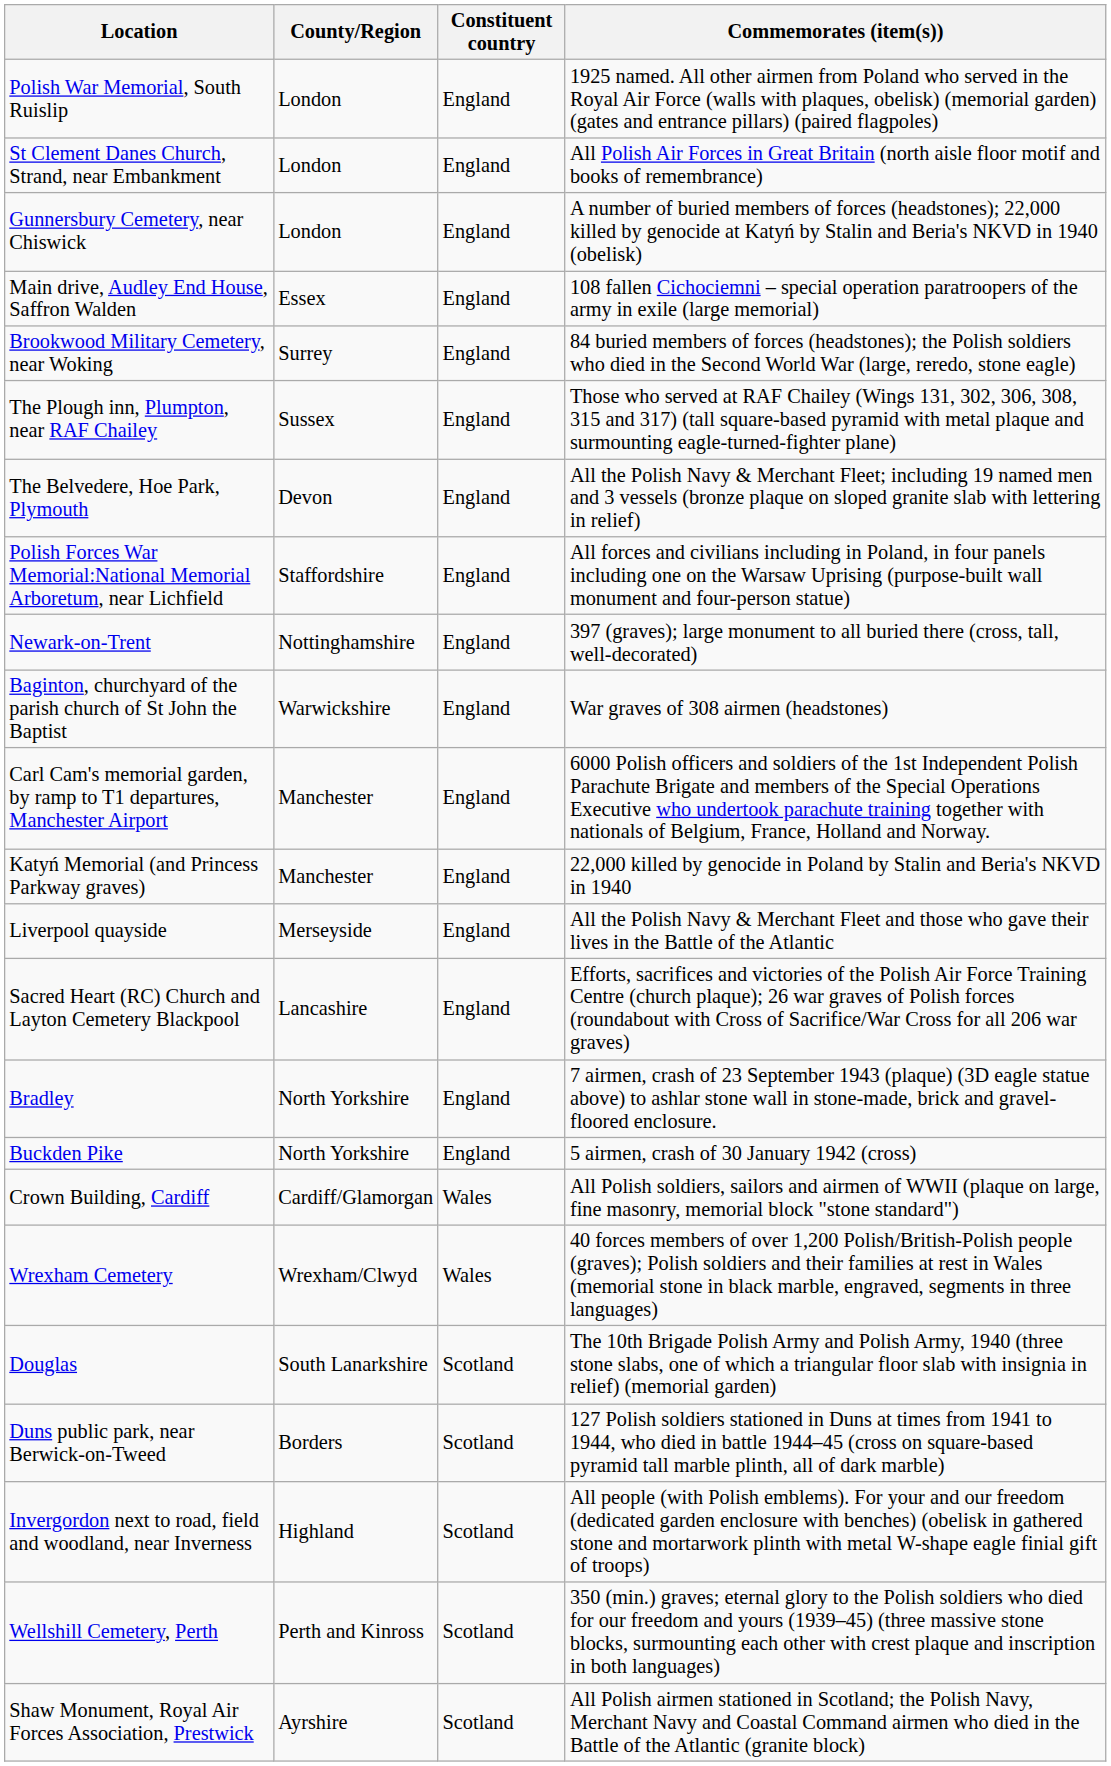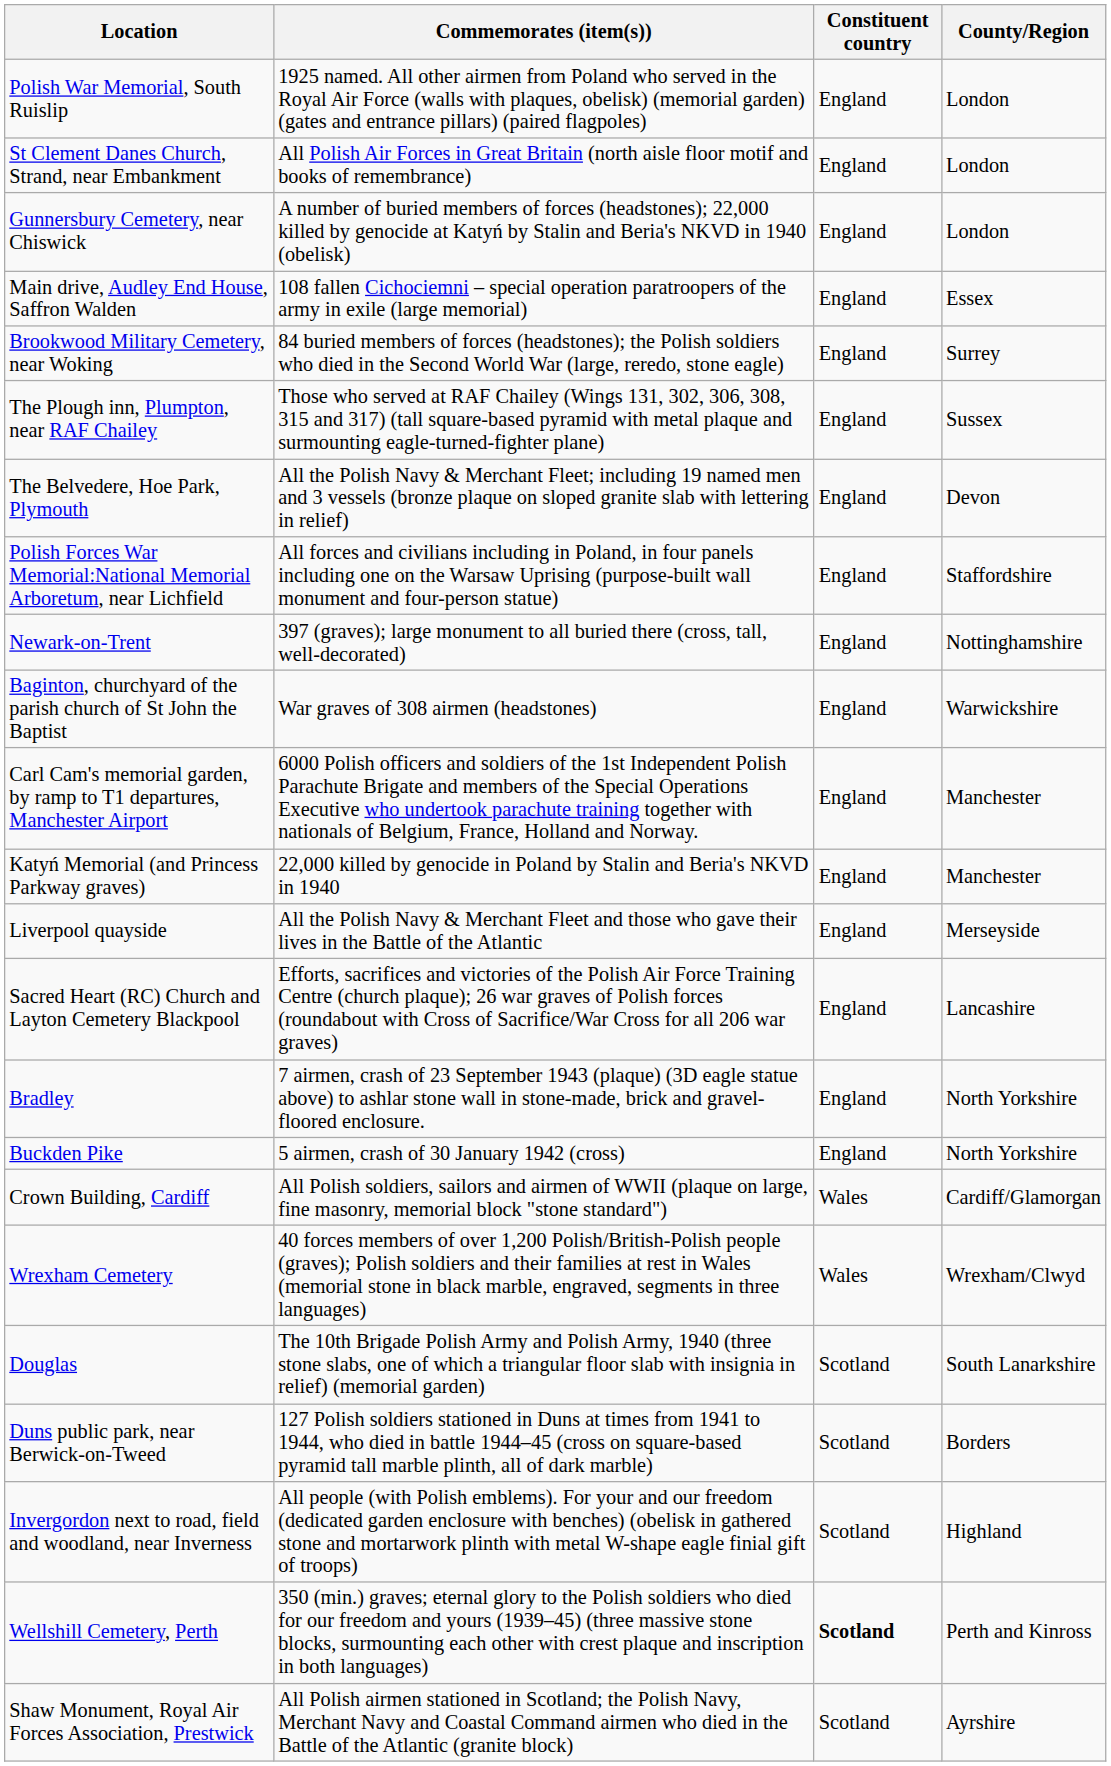columns swapped: County/Region <-> Commemorates (item(s))
Wellshill Cemetery, Perth | Constituent country: normal -> bold
